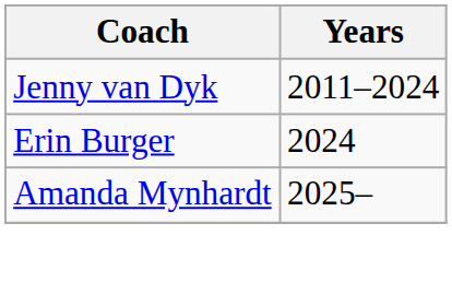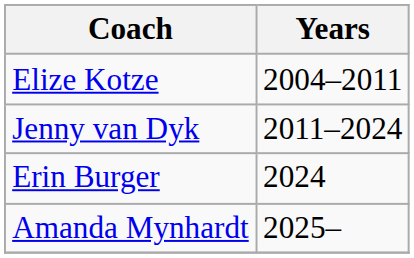+ row: Elize Kotze | 2004–2011
